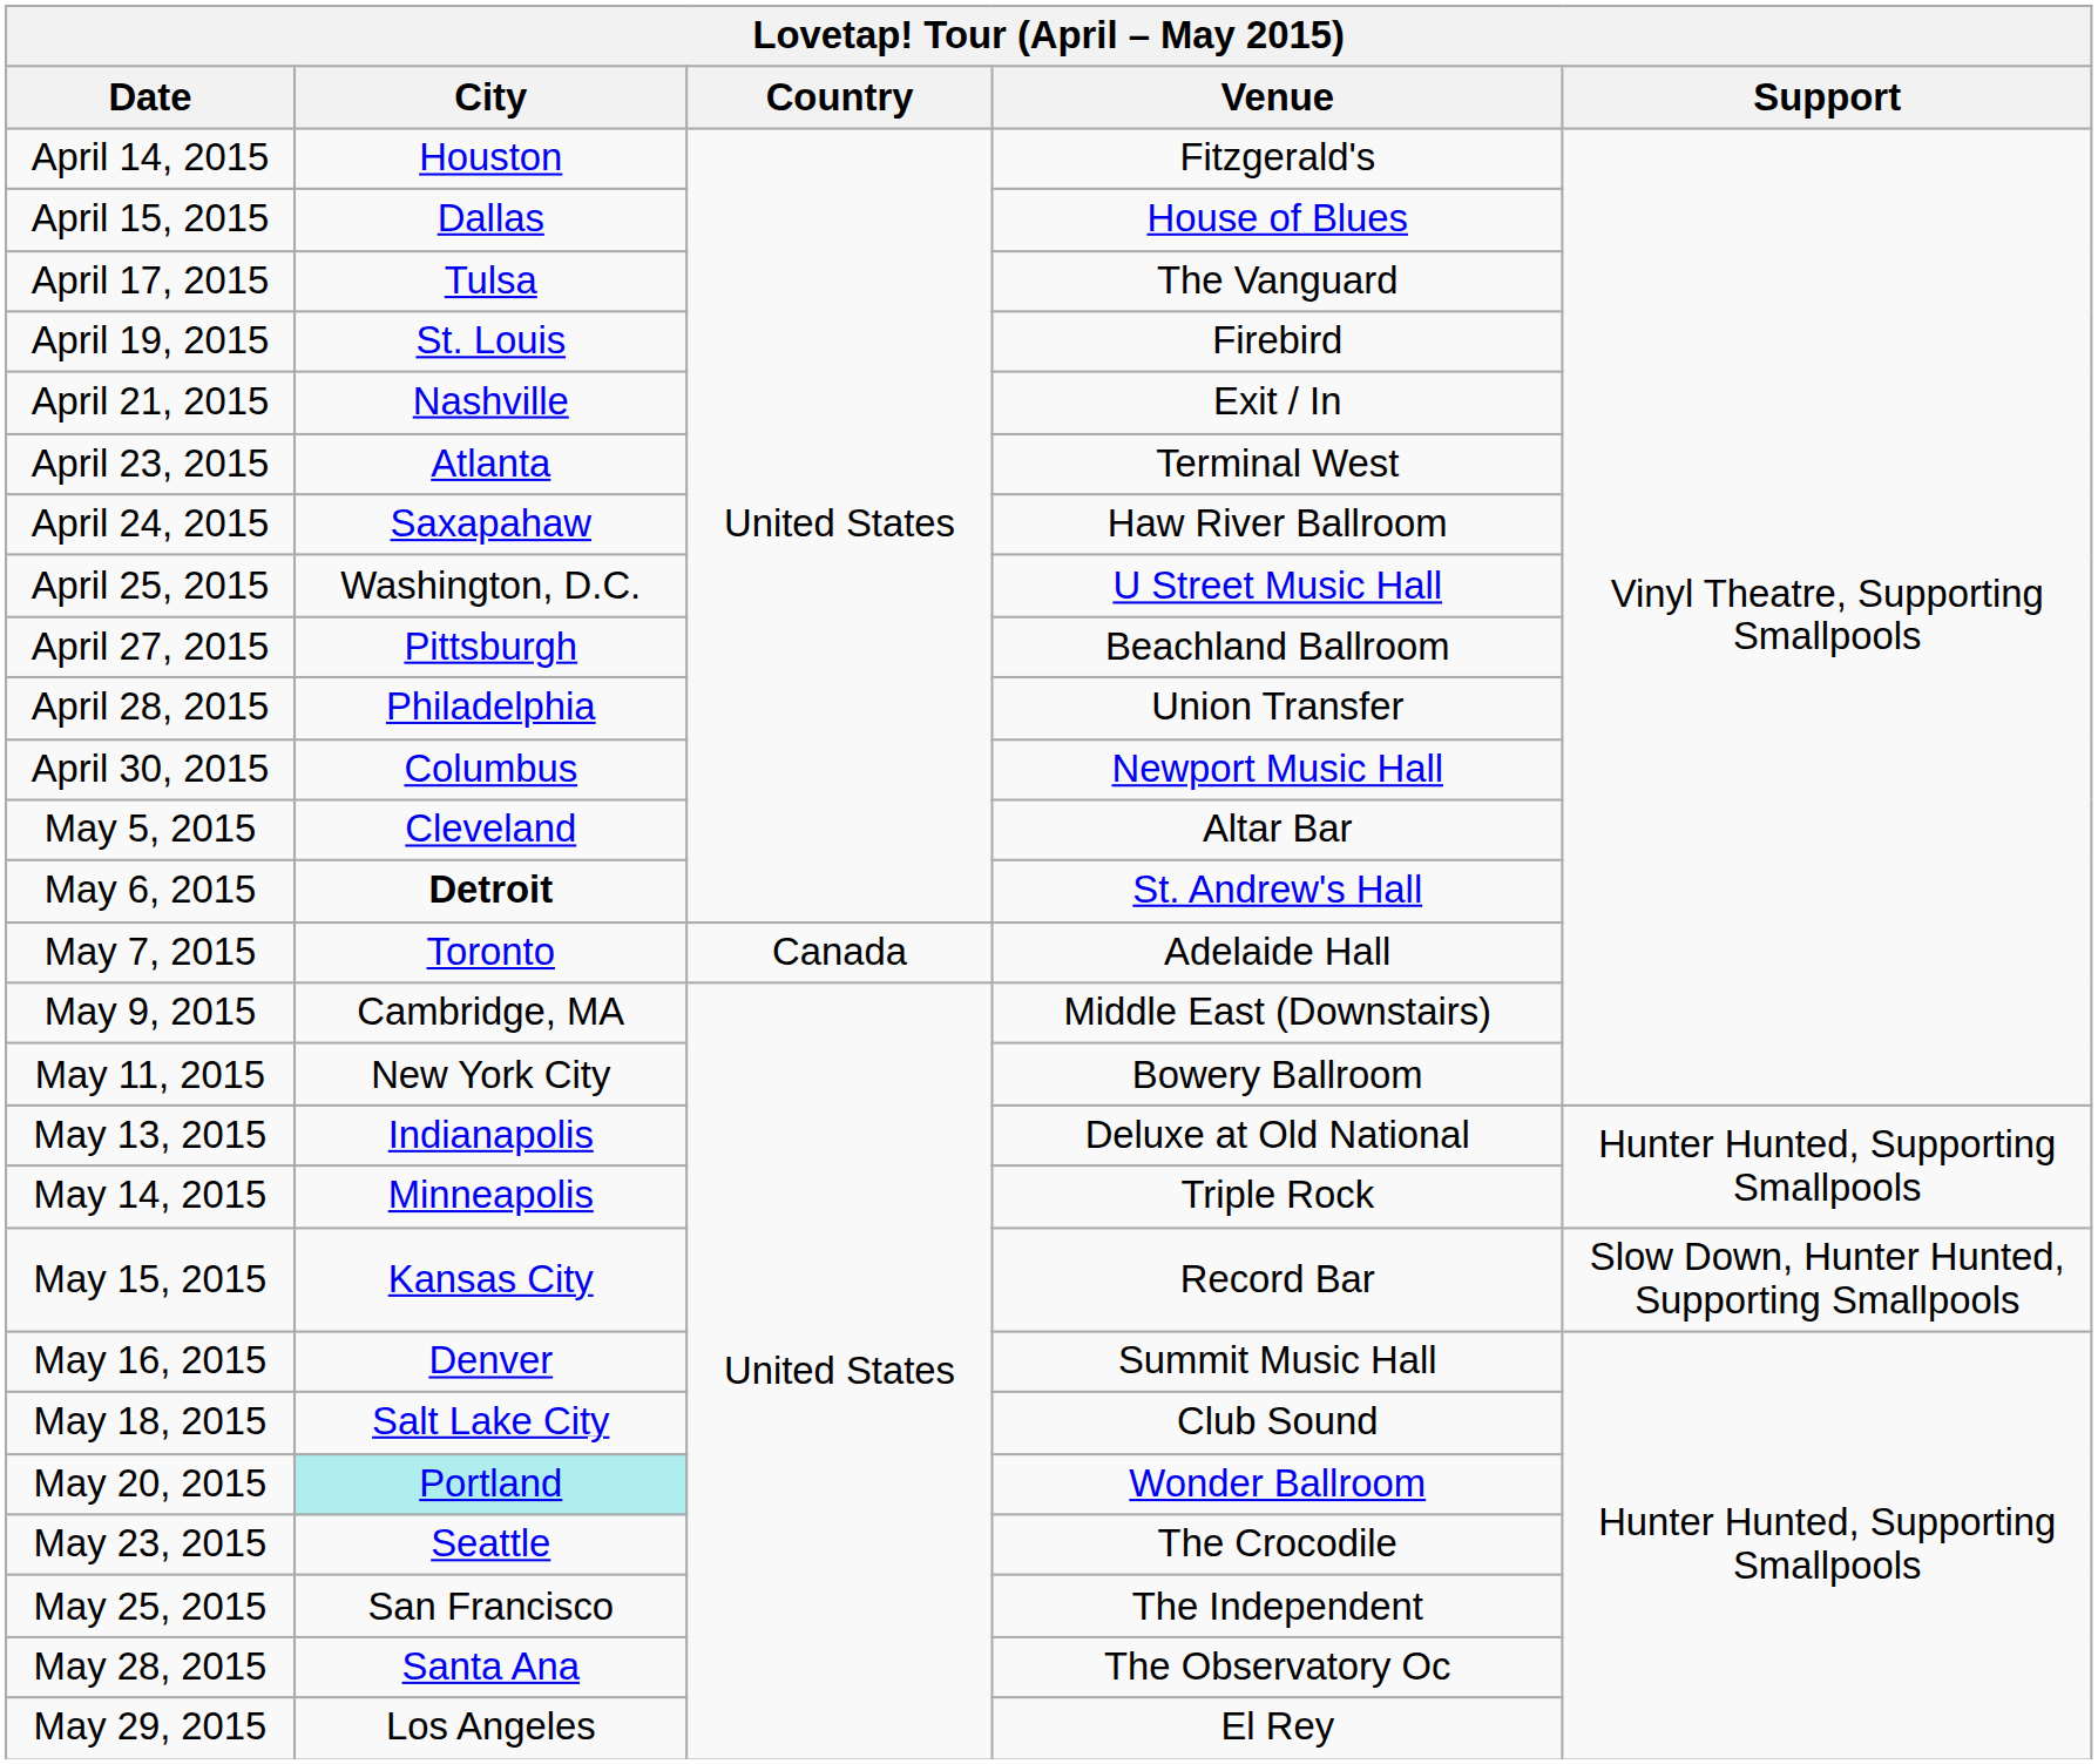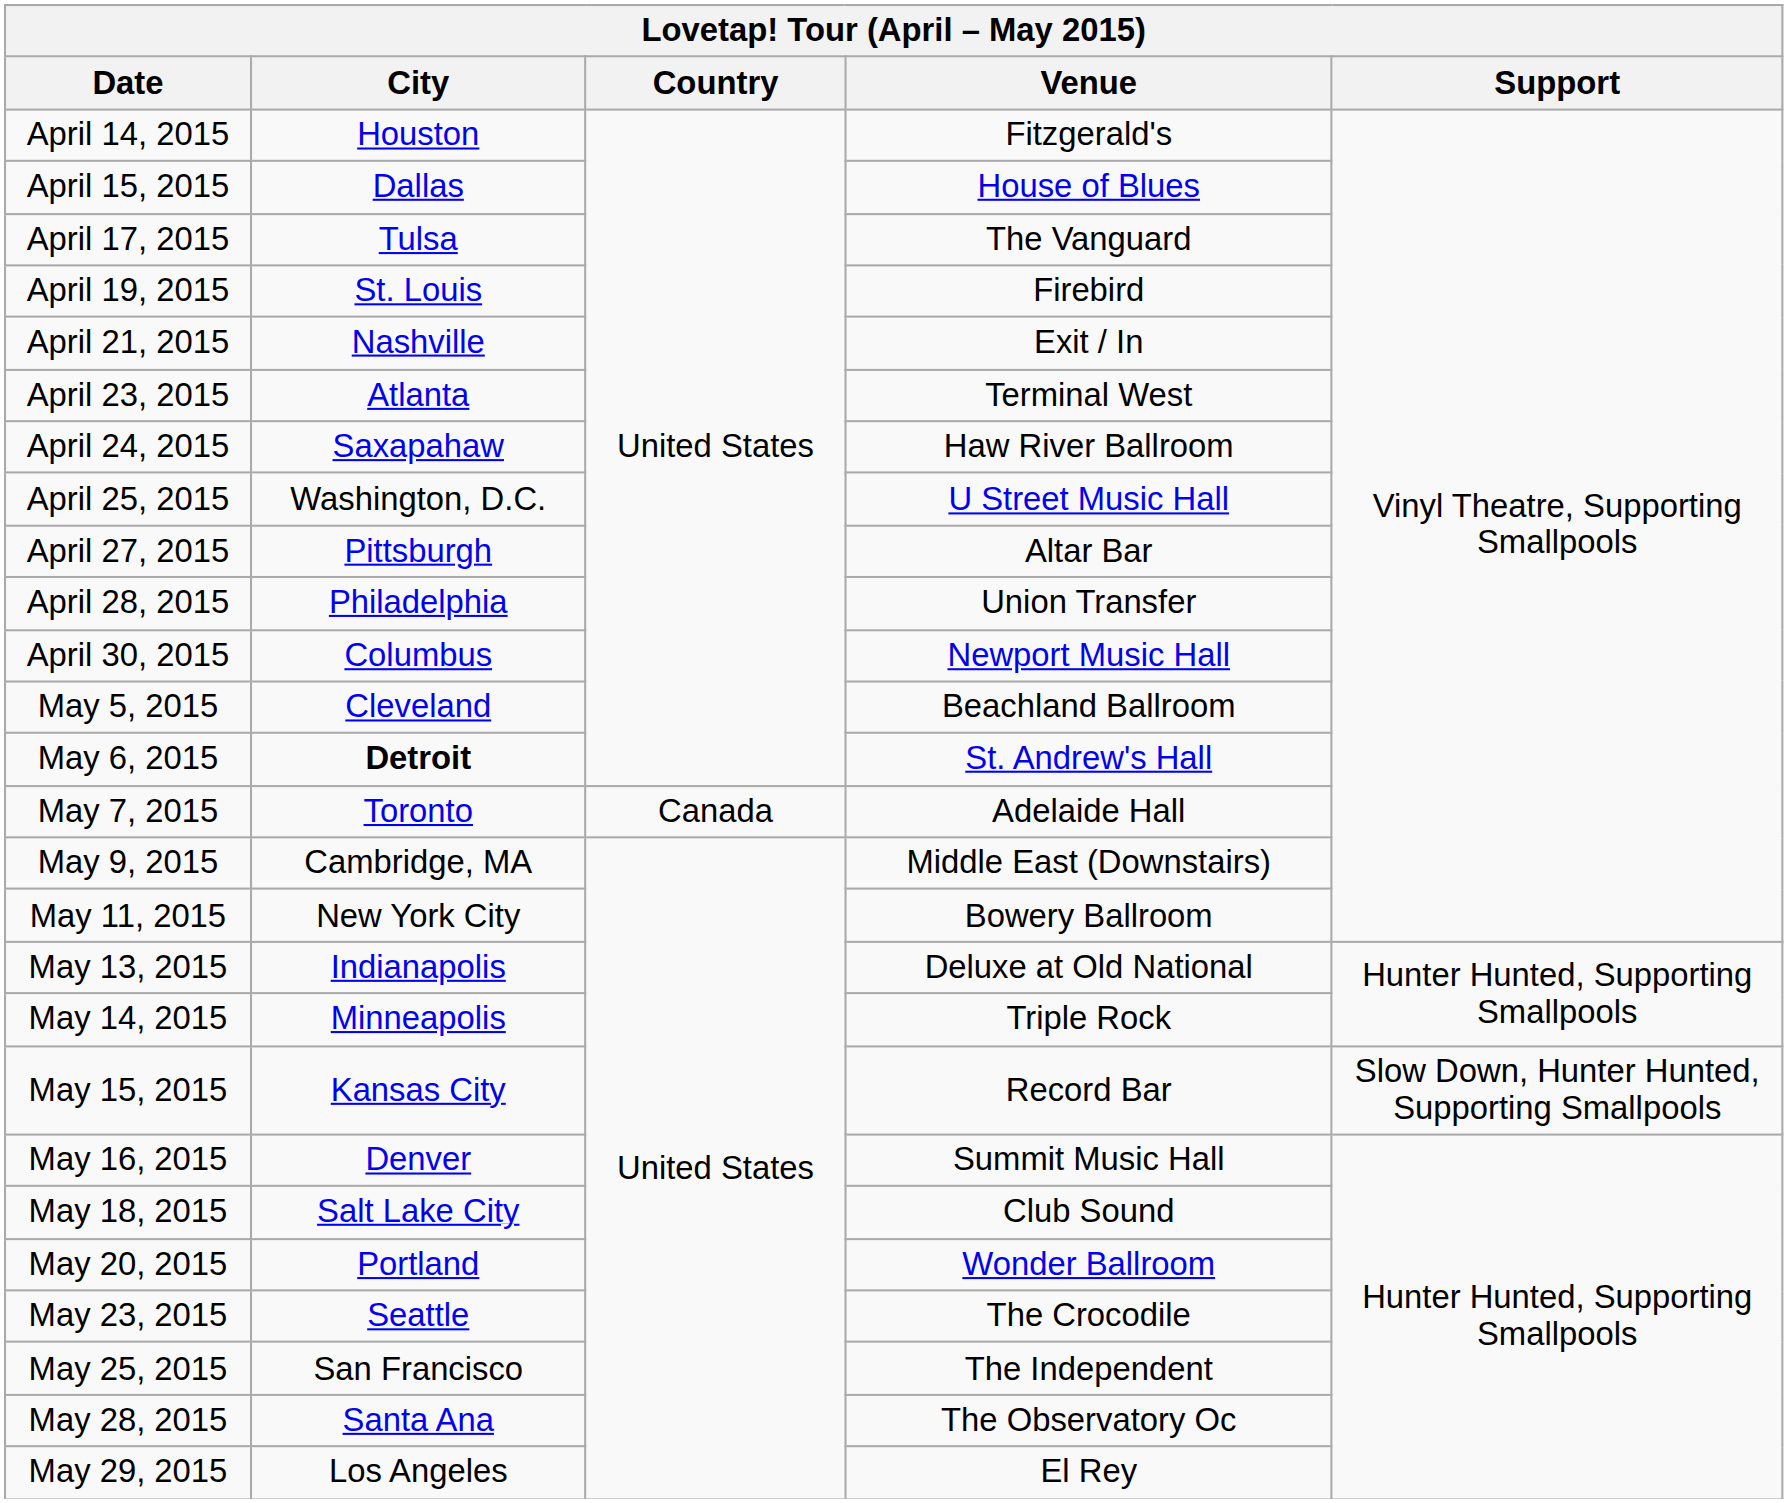April 27, 2015 | Venue: Beachland Ballroom -> Altar Bar
May 5, 2015 | Venue: Altar Bar -> Beachland Ballroom
May 20, 2015 | City: paleturquoise background -> no background
